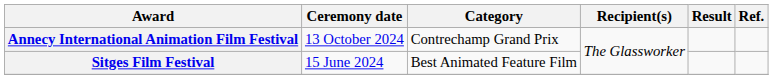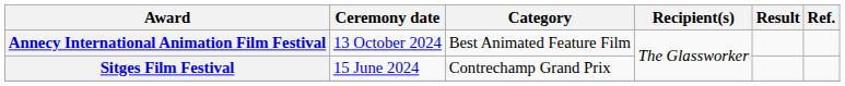Annecy International Animation Film Festival | Category: Contrechamp Grand Prix -> Best Animated Feature Film
Sitges Film Festival | Category: Best Animated Feature Film -> Contrechamp Grand Prix
